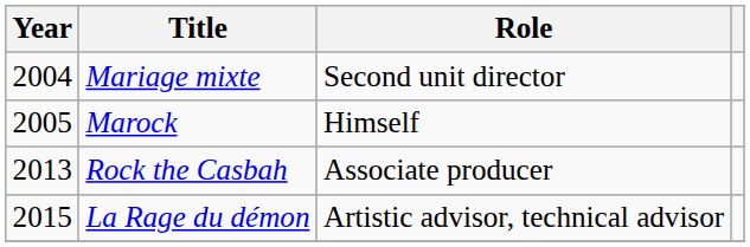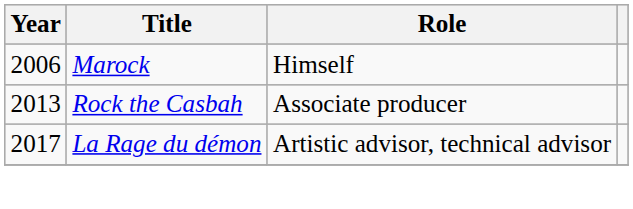- row: 2004 | Mariage mixte | Second unit director
Marock | Year: 2005 -> 2006
La Rage du démon | Year: 2015 -> 2017
